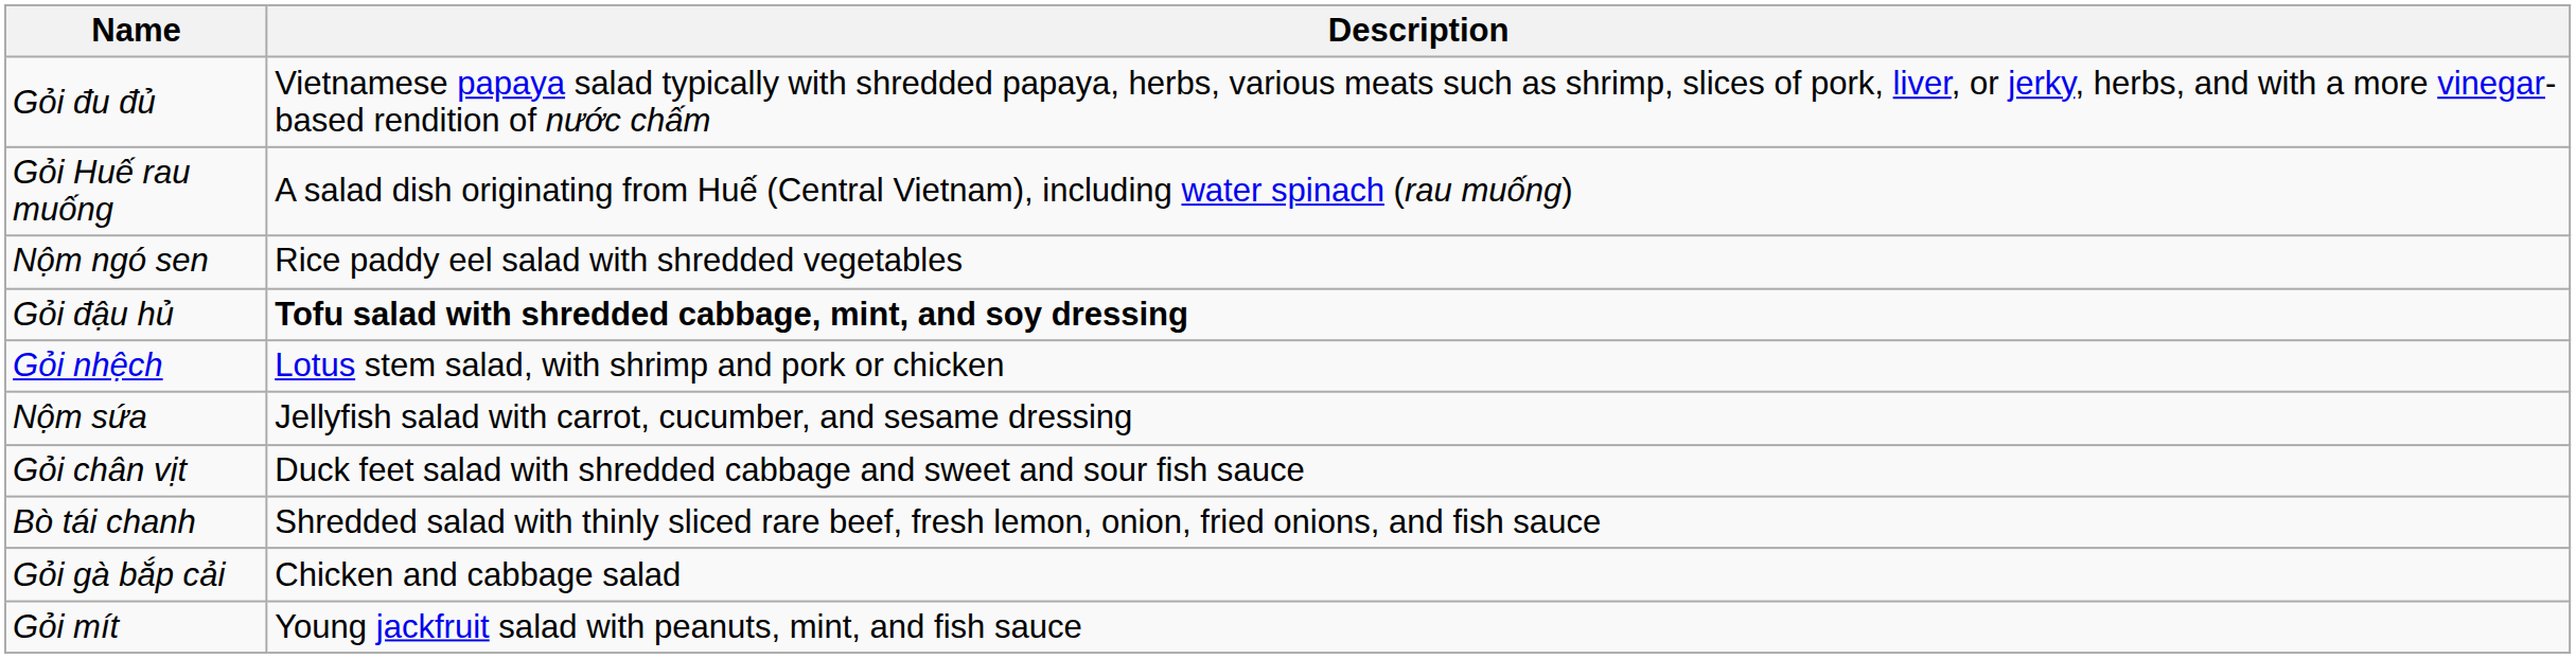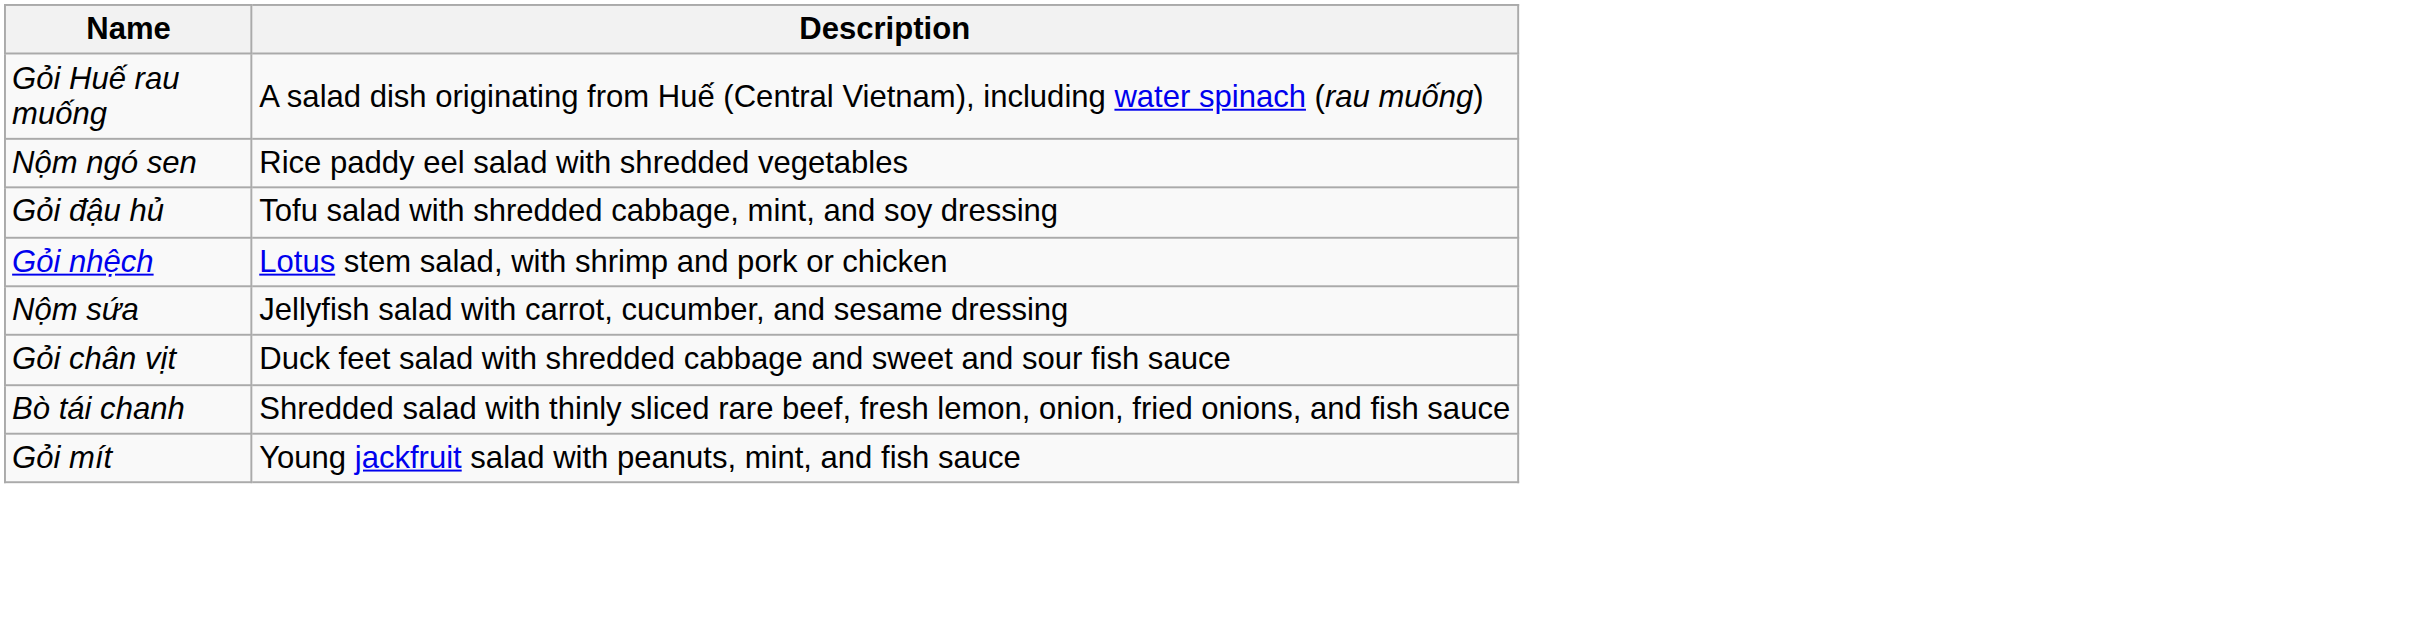- row: Gỏi đu đủ | Vietnamese papaya salad typically with shredded papaya, herbs, various meats such as shrimp, slices of pork, liver, or jerky, herbs, and with a more vinegar-based rendition of nước chấm
Gỏi đậu hủ | Description: bold -> normal
- row: Gỏi gà bắp cải | Chicken and cabbage salad
